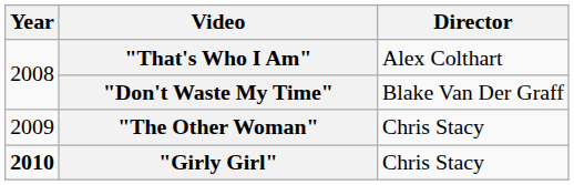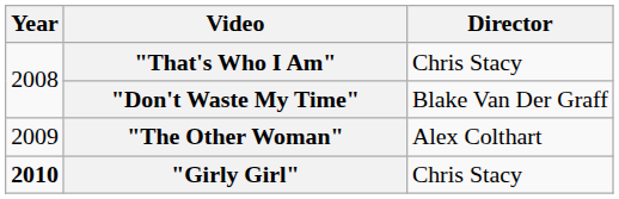"That's Who I Am" | Director: Alex Colthart -> Chris Stacy
"The Other Woman" | Director: Chris Stacy -> Alex Colthart
